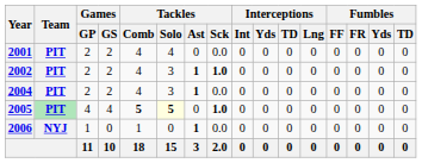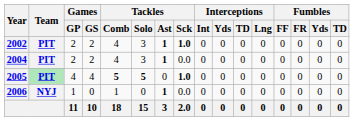- row: 2001 | PIT | 2 | 2 | 4 | 4 | 0 | 0.0 | 0 | 0 | 0 | 0 | 0 | 0 | 0 | 0
2005 | Tackles / Solo: lightyellow background -> no background
